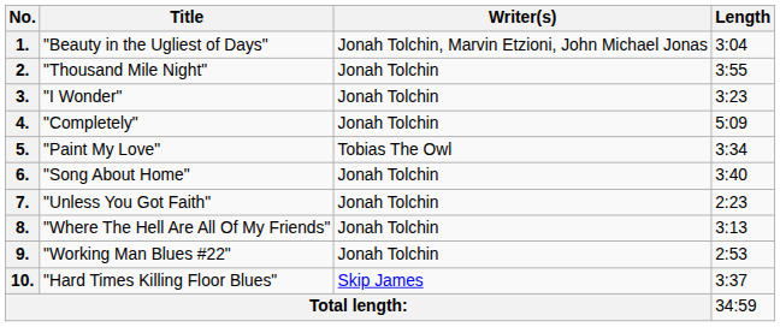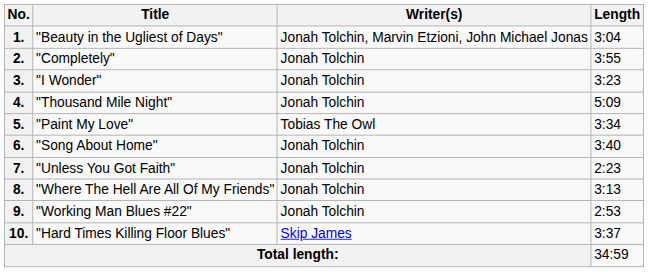2. | Title: "Thousand Mile Night" -> "Completely"
4. | Title: "Completely" -> "Thousand Mile Night"
